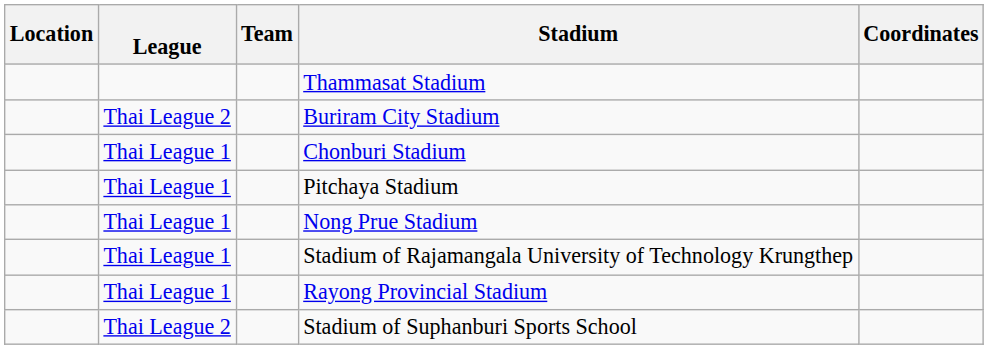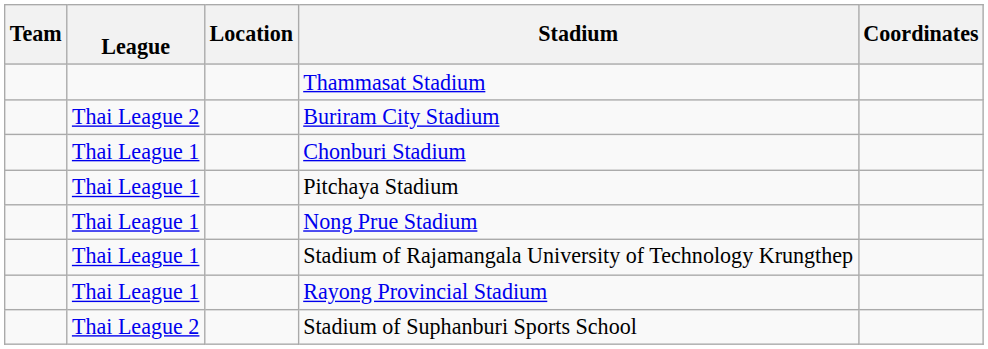columns swapped: Team <-> Location
